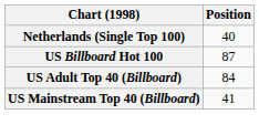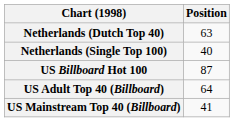+ row: Netherlands (Dutch Top 40) | 63
US Adult Top 40 (Billboard) | Position: 84 -> 64
